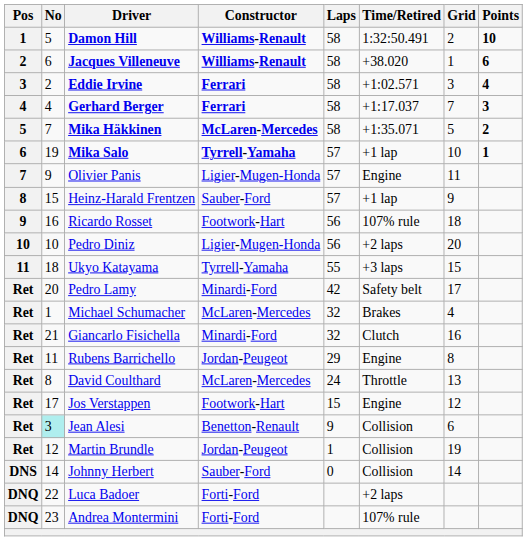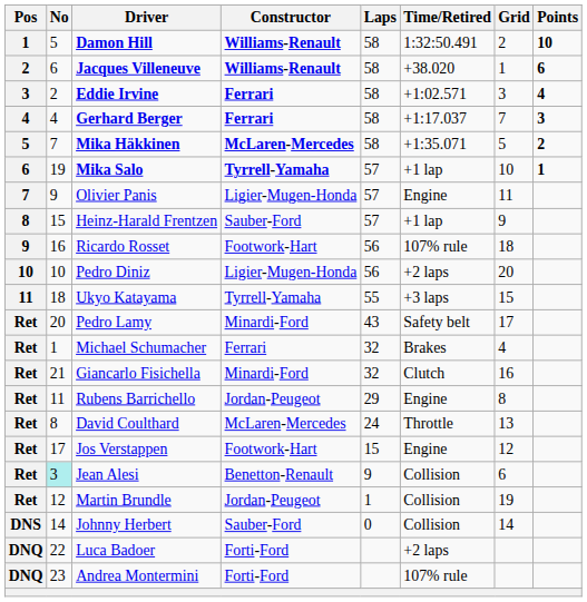Pedro Lamy | Laps: 42 -> 43
Michael Schumacher | Constructor: McLaren-Mercedes -> Ferrari
